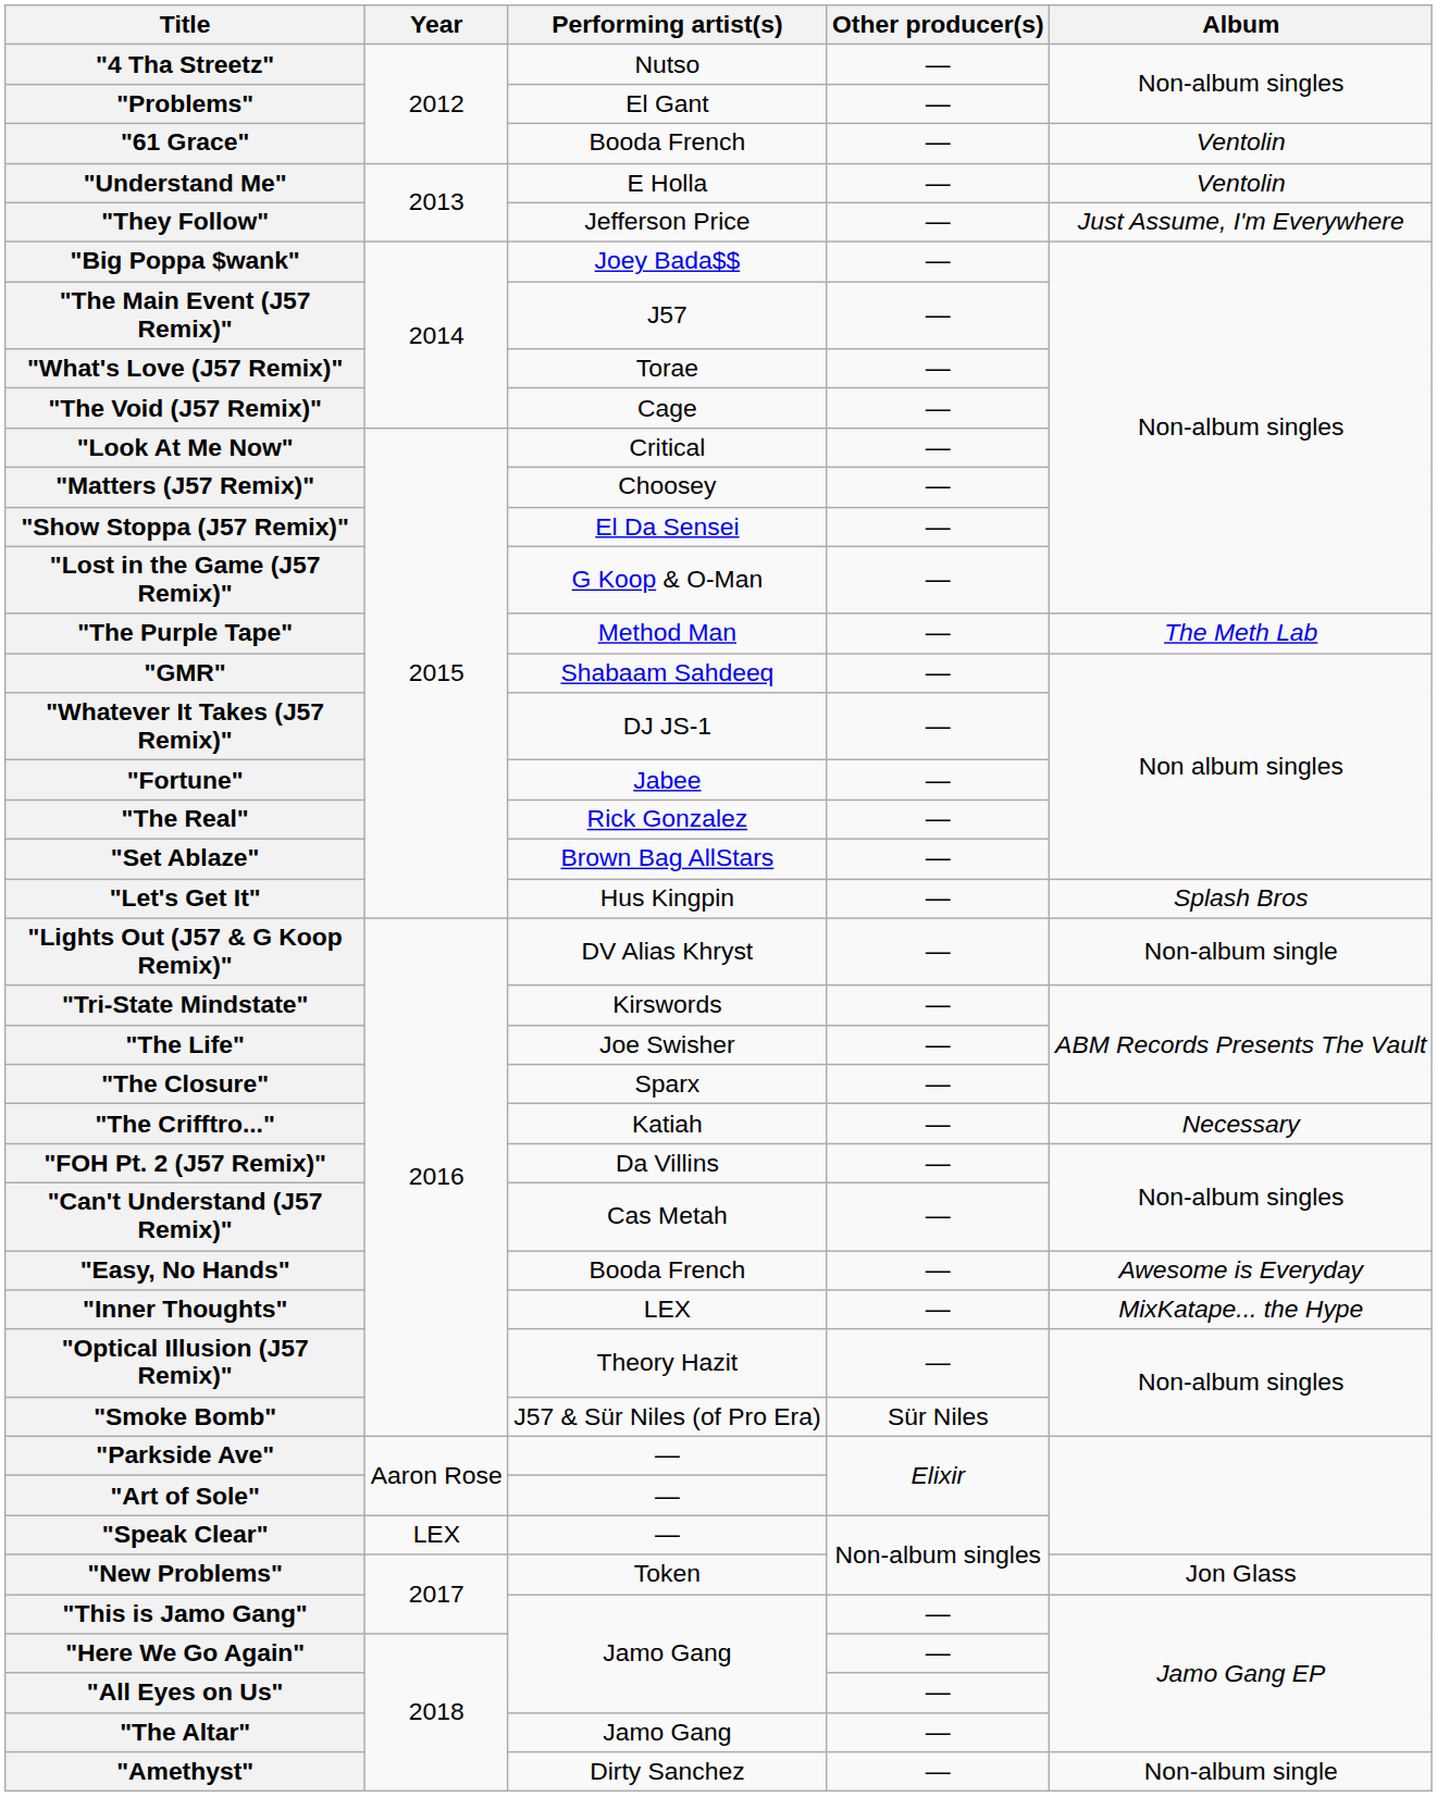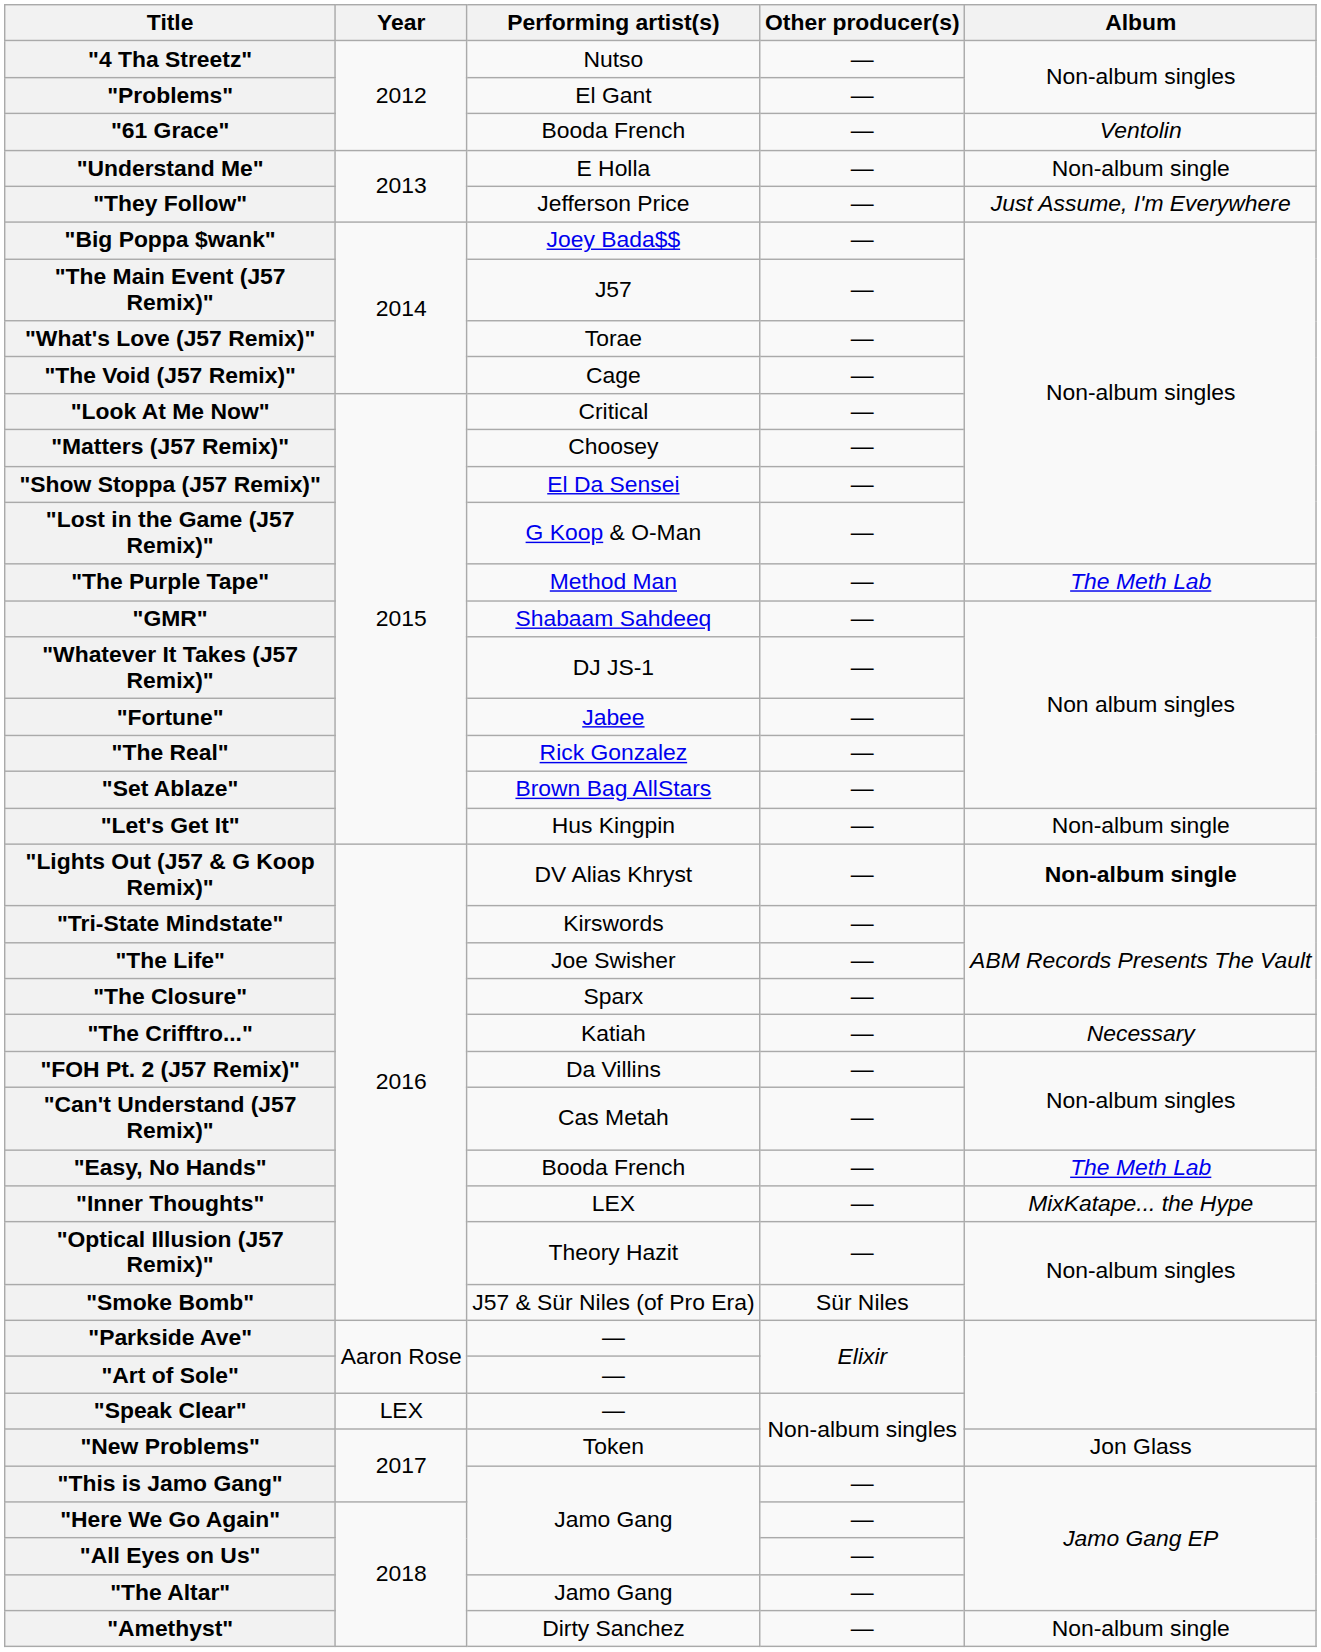"Understand Me" | Album: Ventolin -> Non-album single
"Let's Get It" | Album: Splash Bros -> Non-album single
"Lights Out (J57 & G Koop Remix)" | Album: normal -> bold
"Easy, No Hands" | Album: Awesome is Everyday -> The Meth Lab
